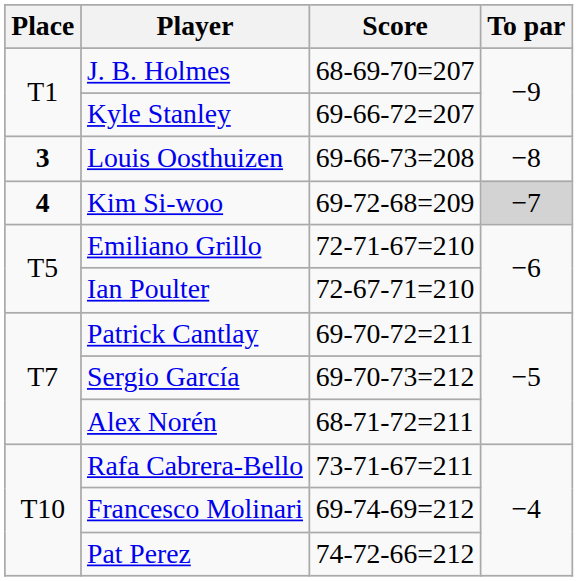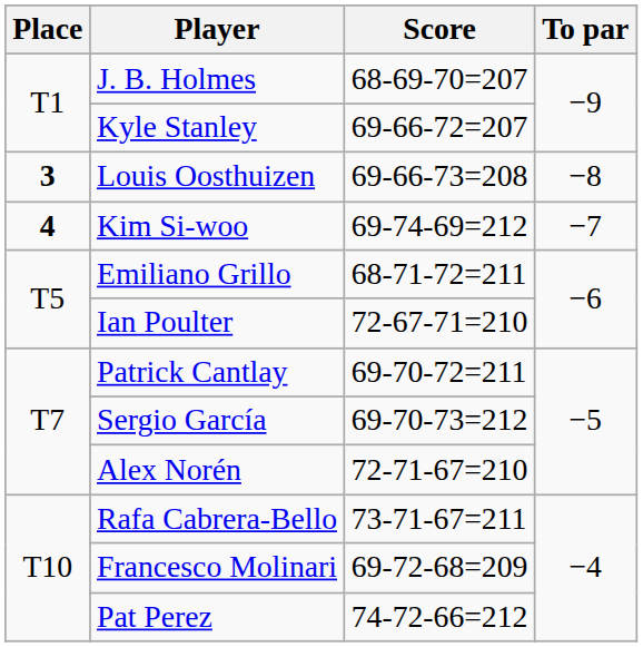Kim Si-woo | Score: 69-72-68=209 -> 69-74-69=212
Kim Si-woo | To par: lightgrey background -> no background
Emiliano Grillo | Score: 72-71-67=210 -> 68-71-72=211
Alex Norén | Score: 68-71-72=211 -> 72-71-67=210
Francesco Molinari | Score: 69-74-69=212 -> 69-72-68=209
